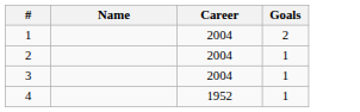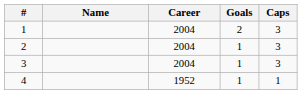+ column: Caps | 3 | 3 | 3 | 1
